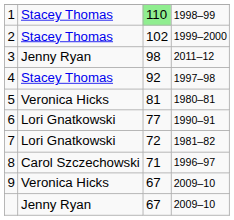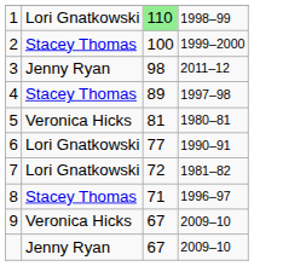1 | column 2: Stacey Thomas -> Lori Gnatkowski
2 | column 3: 102 -> 100
4 | column 3: 92 -> 89
8 | column 2: Carol Szczechowski -> Stacey Thomas
